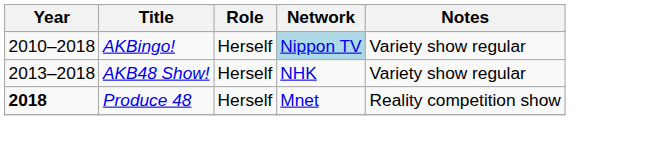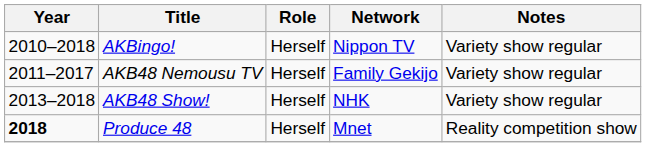AKBingo! | Network: lightblue background -> no background
+ row: 2011–2017 | AKB48 Nemousu TV | Herself | Family Gekijo | Variety show regular
